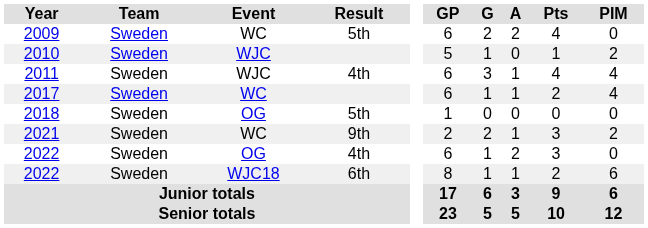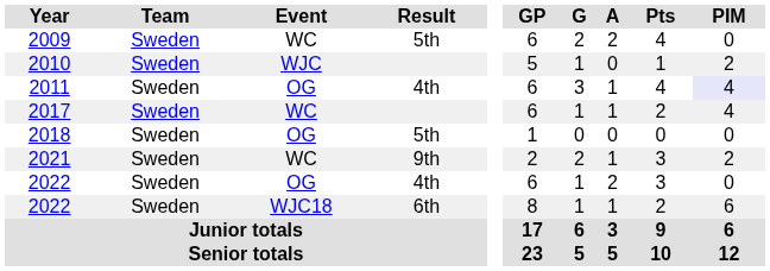2011 | Event: WJC -> OG
2011 | PIM: no background -> lavender background
